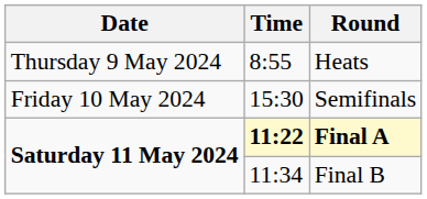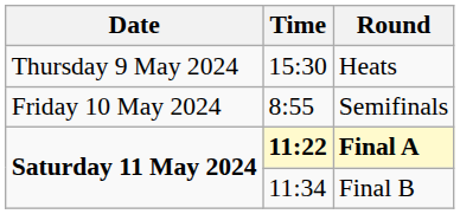Heats | Time: 8:55 -> 15:30
Semifinals | Time: 15:30 -> 8:55
